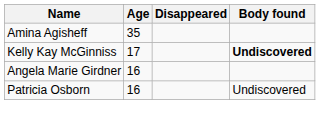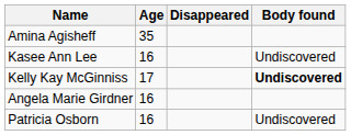+ row: Kasee Ann Lee | 16 | Undiscovered
